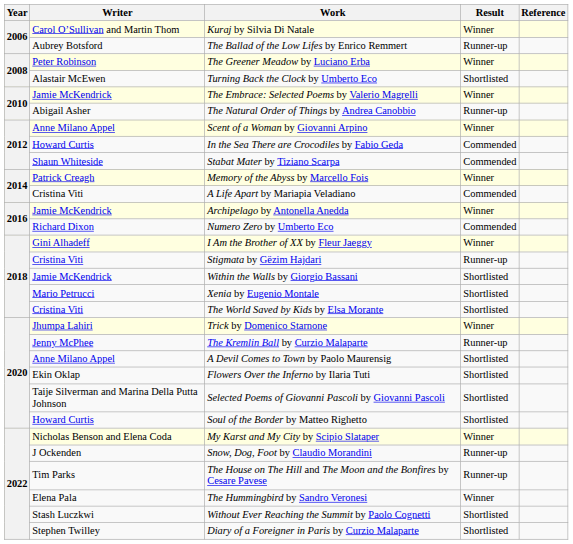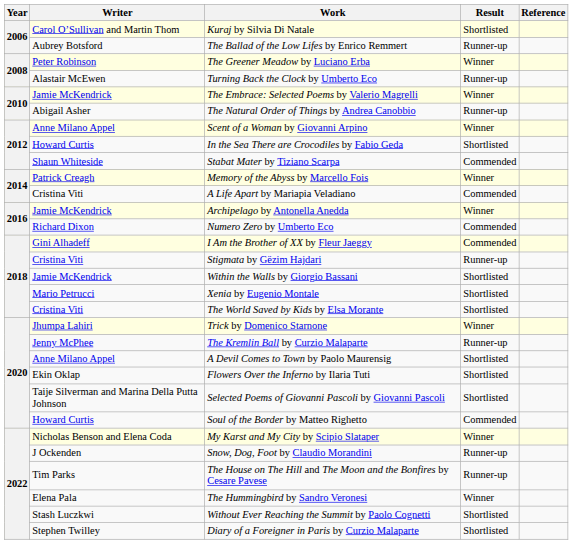Kuraj by Silvia Di Natale | Result: Winner -> Shortlisted
Turning Back the Clock by Umberto Eco | Result: Shortlisted -> Runner-up
In the Sea There are Crocodiles by Fabio Geda | Result: Commended -> Shortlisted
I Am the Brother of XX by Fleur Jaeggy | Result: Winner -> Commended
Soul of the Border by Matteo Righetto | Result: Shortlisted -> Commended
